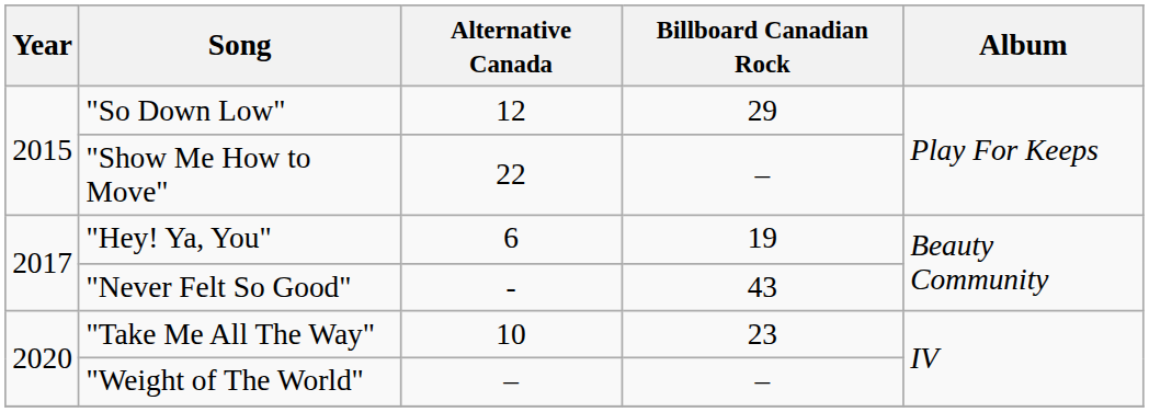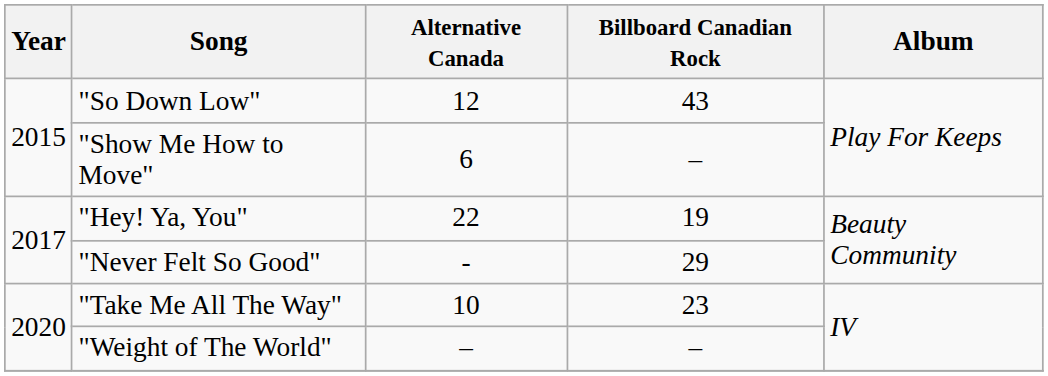"So Down Low" | Billboard Canadian Rock: 29 -> 43
"Show Me How to Move" | Alternative Canada: 22 -> 6
"Hey! Ya, You" | Alternative Canada: 6 -> 22
"Never Felt So Good" | Billboard Canadian Rock: 43 -> 29
